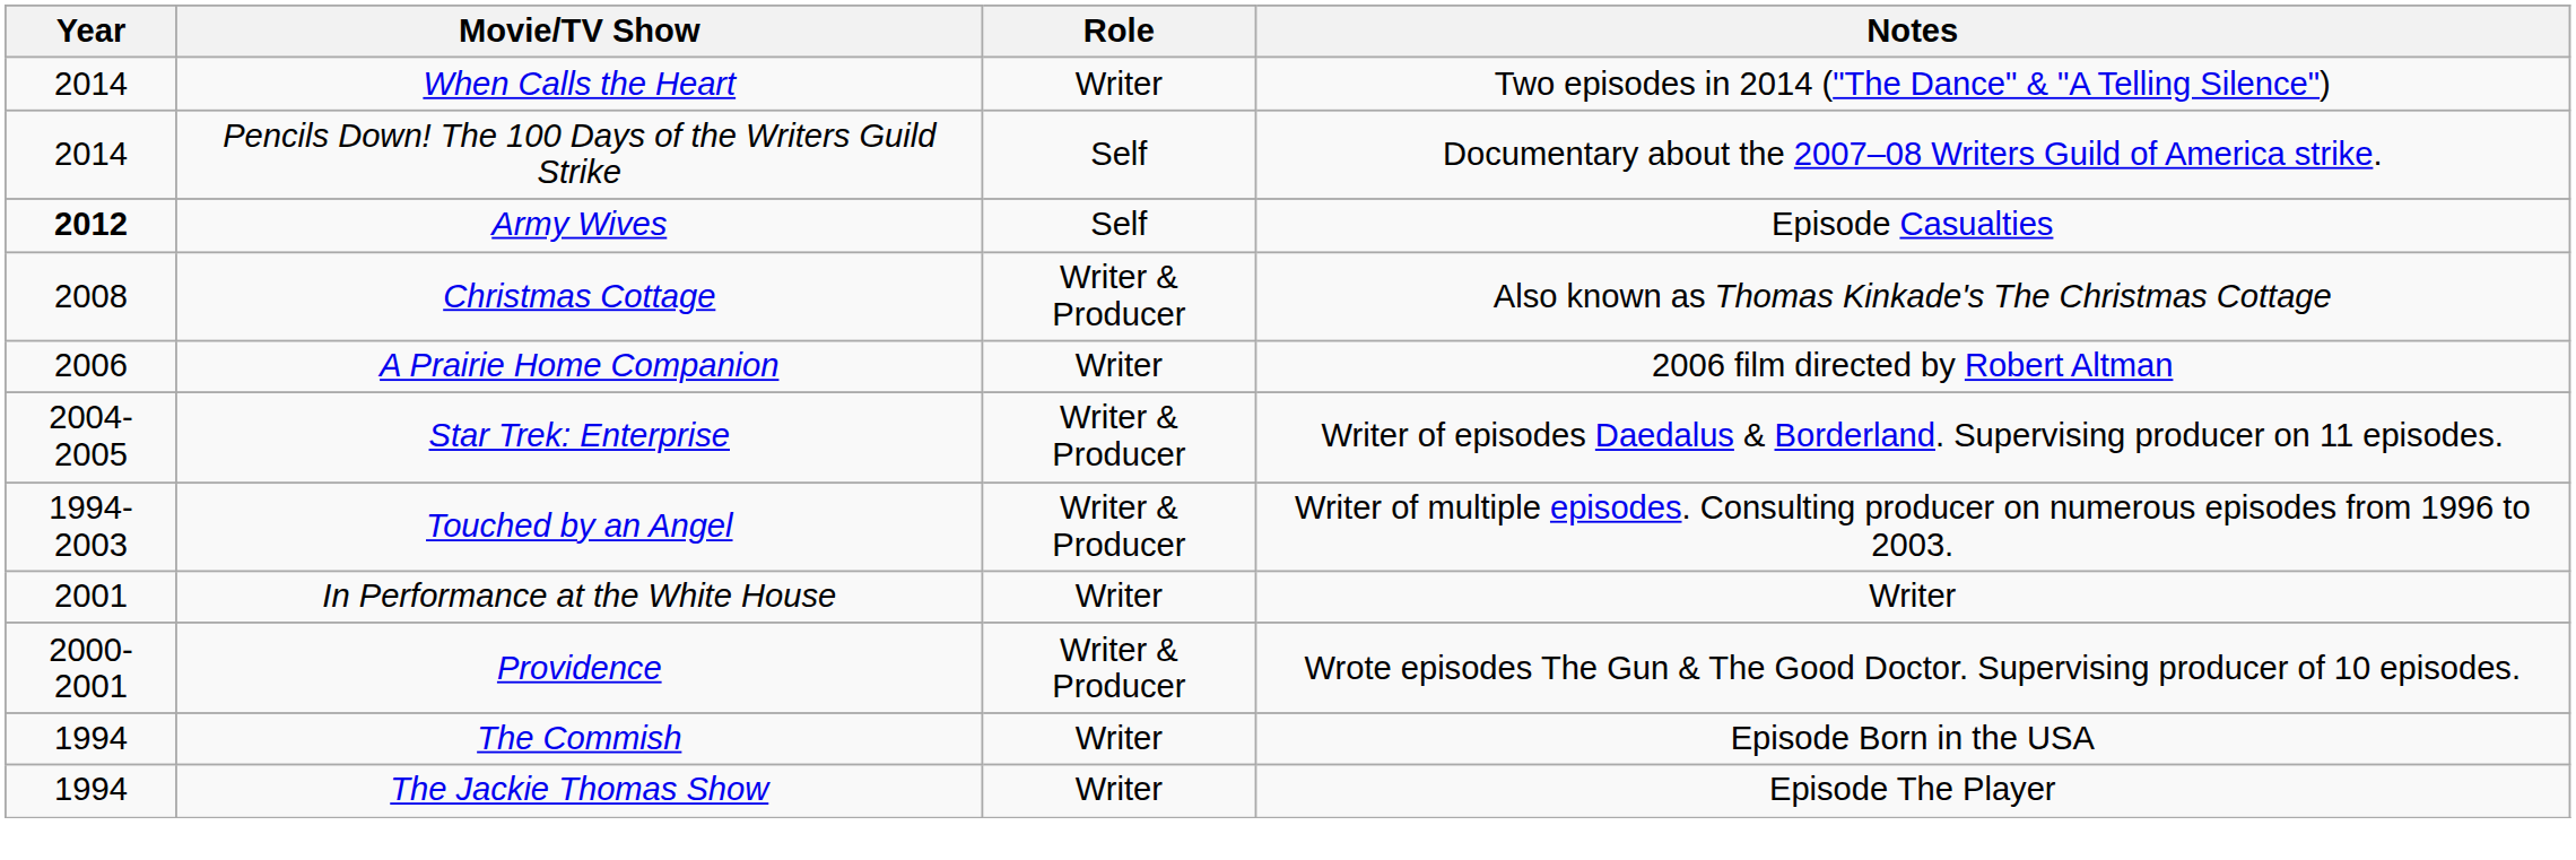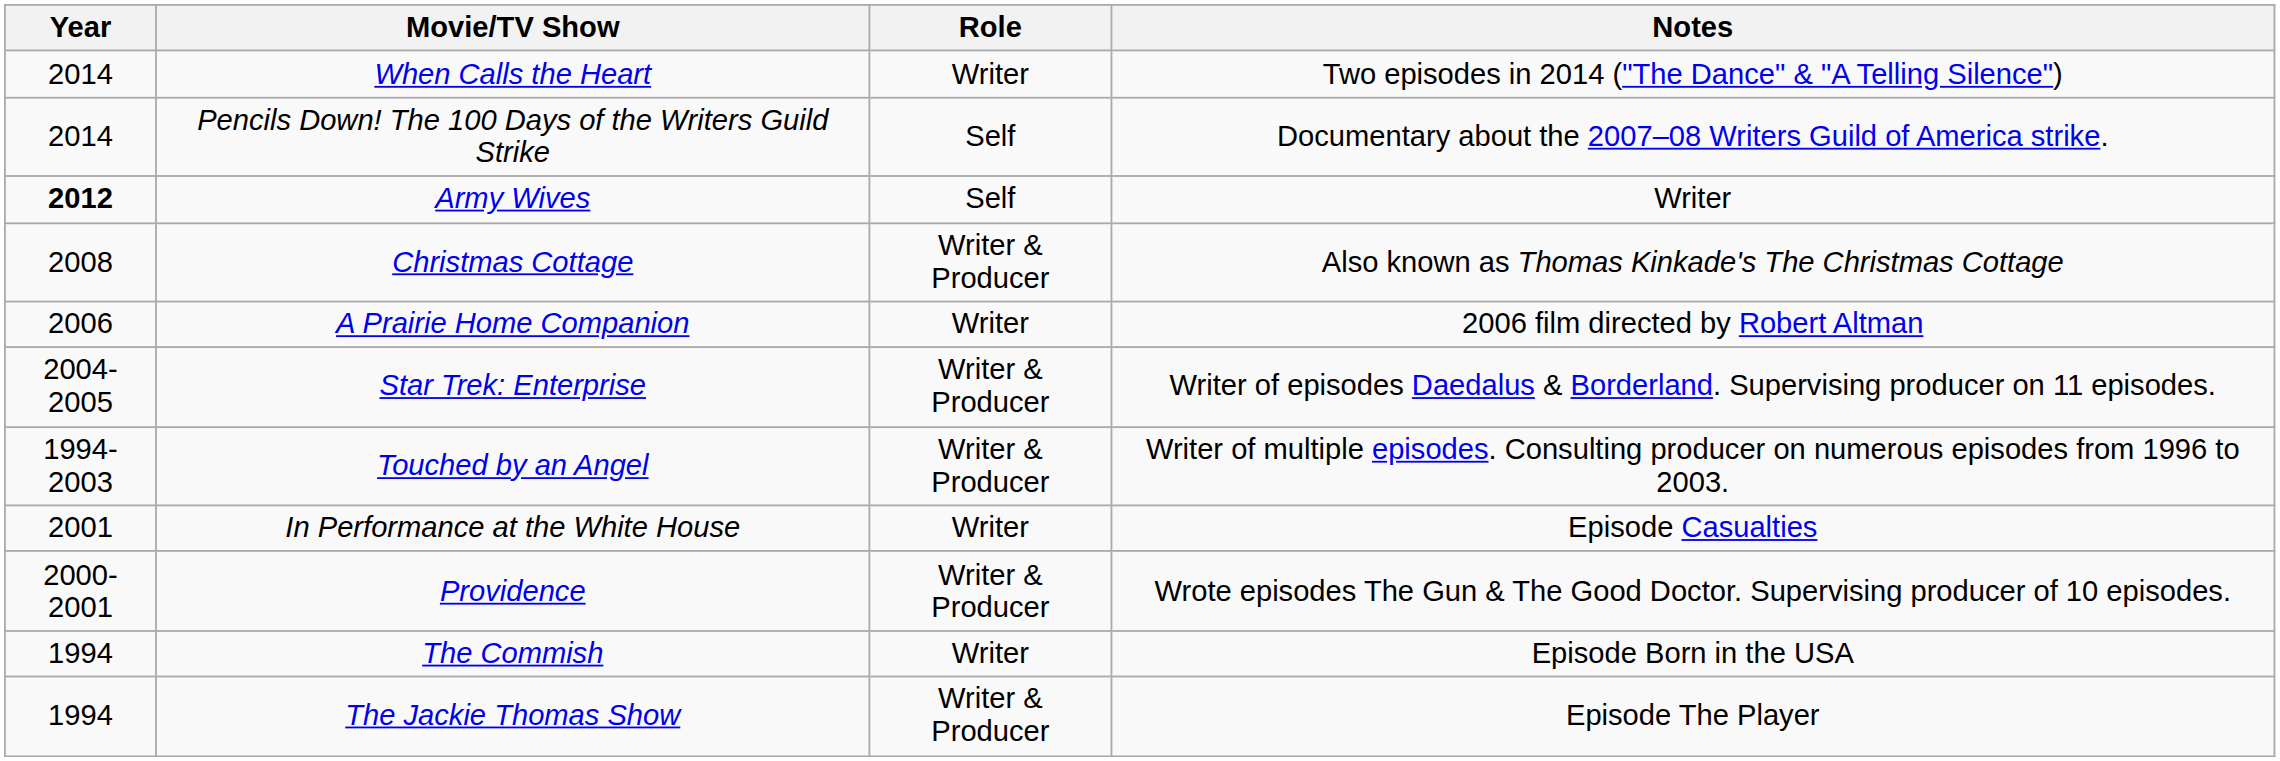Army Wives | Notes: Episode Casualties -> Writer
In Performance at the White House | Notes: Writer -> Episode Casualties
The Jackie Thomas Show | Role: Writer -> Writer & Producer
